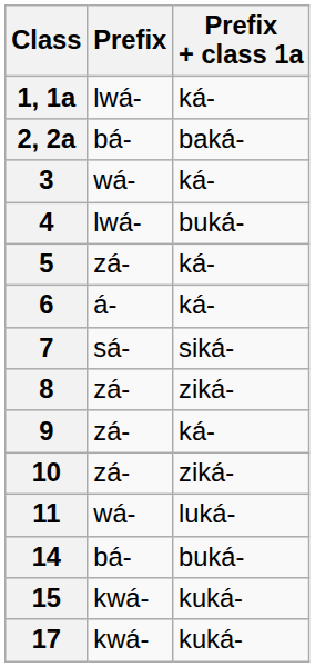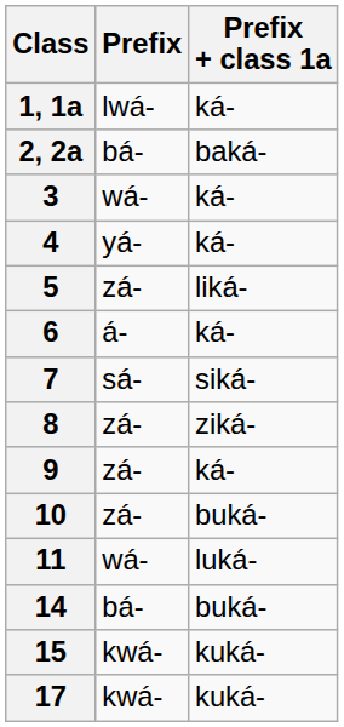4 | Prefix: lwá- -> yá-
4 | Prefix + class 1a: buká- -> ká-
5 | Prefix + class 1a: ká- -> liká-
10 | Prefix + class 1a: ziká- -> buká-
